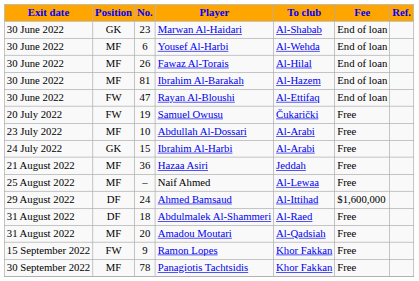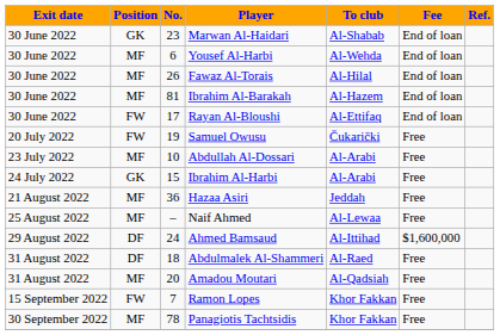Rayan Al-Bloushi | No.: 47 -> 17
Ramon Lopes | No.: 9 -> 7
